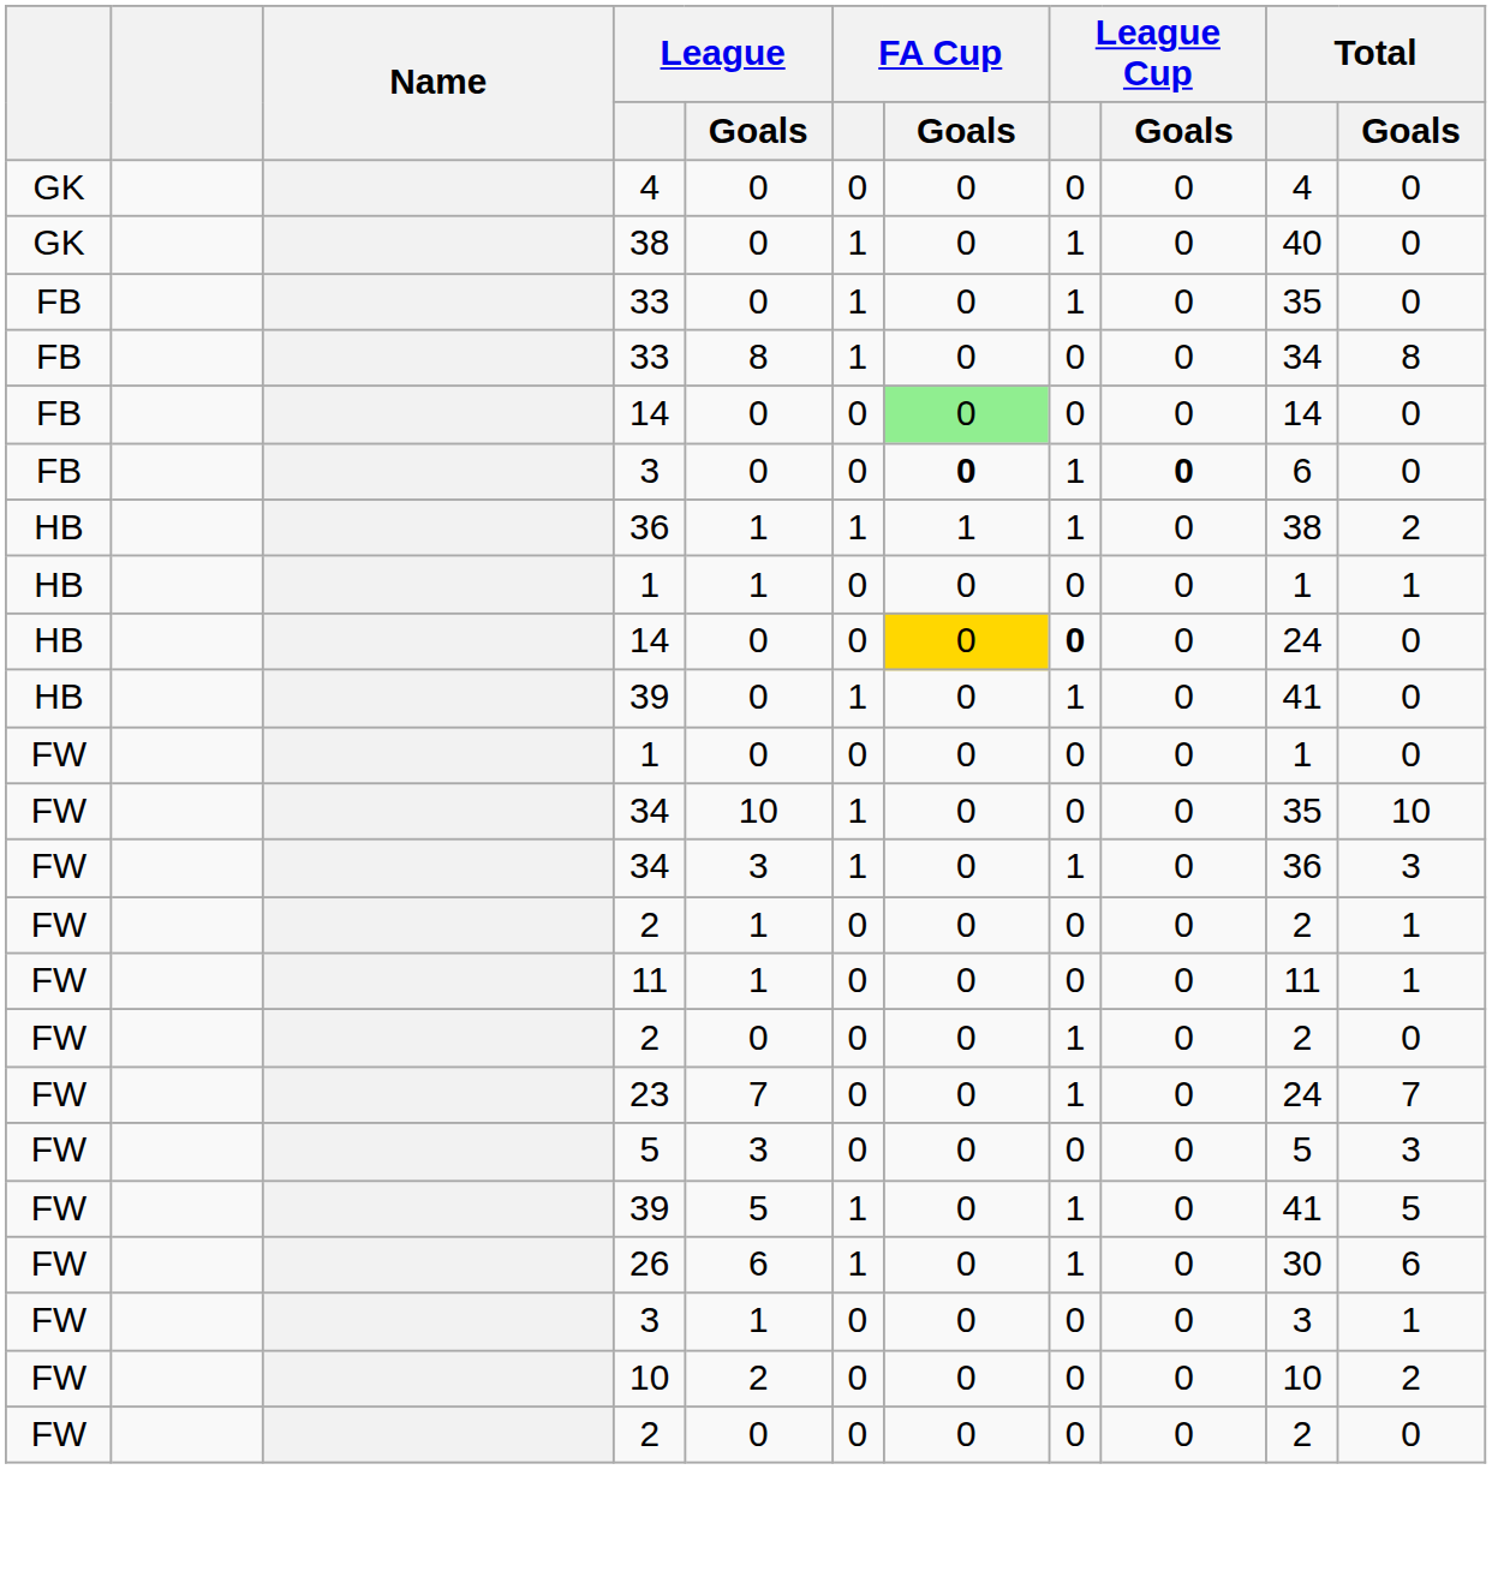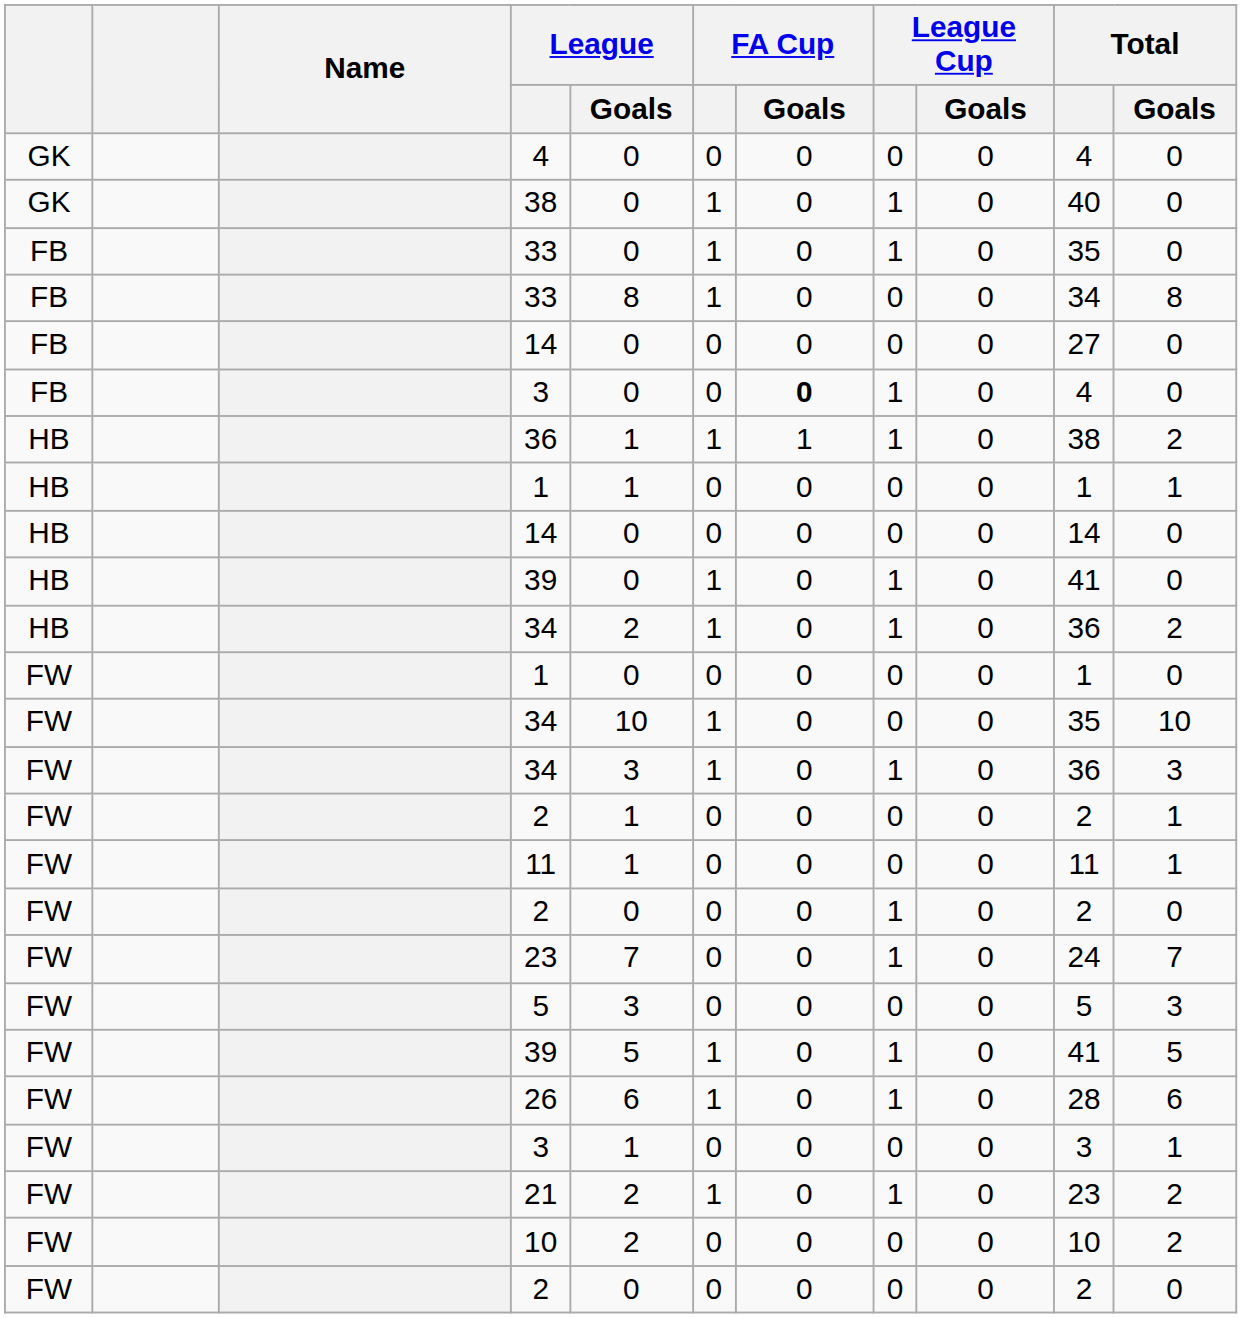FB / 14 | FA Cup / Goals: lightgreen background -> no background
FB / 14 | Total: 14 -> 27
FB / 3 | League Cup / Goals: bold -> normal
FB / 3 | Total: 6 -> 4
HB / 14 | FA Cup / Goals: gold background -> no background
HB / 14 | League Cup: bold -> normal
HB / 14 | Total: 24 -> 14
+ row: HB | 34 | 2 | 1 | 0 | 1 | 0 | 36 | 2
26 | Total: 30 -> 28
+ row: FW | 21 | 2 | 1 | 0 | 1 | 0 | 23 | 2
